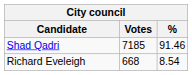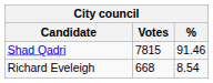Shad Qadri | Votes: 7185 -> 7815
